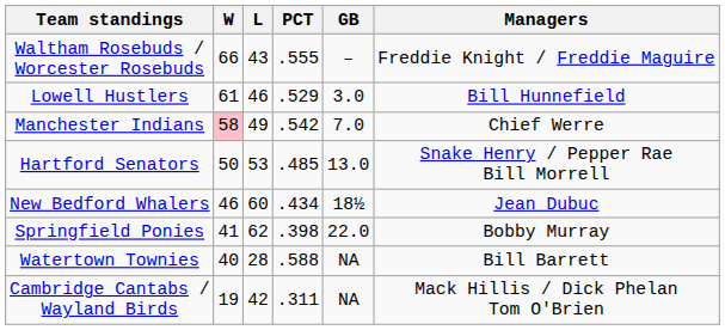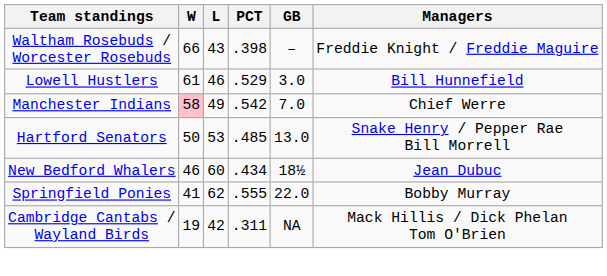Waltham Rosebuds / Worcester Rosebuds | PCT: .555 -> .398
Springfield Ponies | PCT: .398 -> .555
- row: Watertown Townies | 40 | 28 | .588 | NA | Bill Barrett
